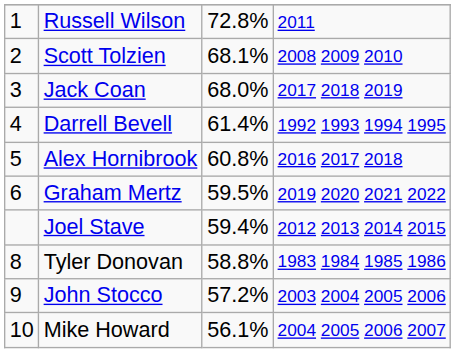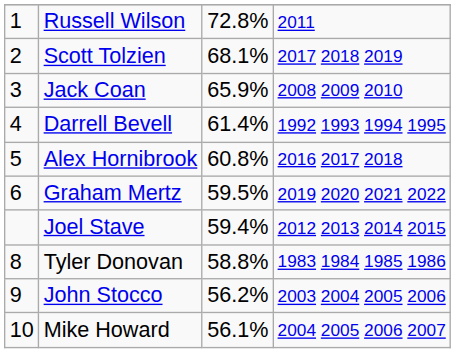Scott Tolzien | column 4: 2008 2009 2010 -> 2017 2018 2019
Jack Coan | column 3: 68.0% -> 65.9%
Jack Coan | column 4: 2017 2018 2019 -> 2008 2009 2010
John Stocco | column 3: 57.2% -> 56.2%
